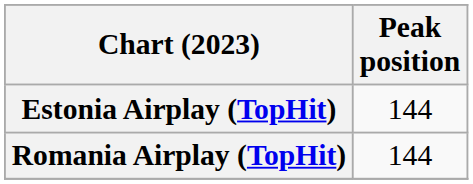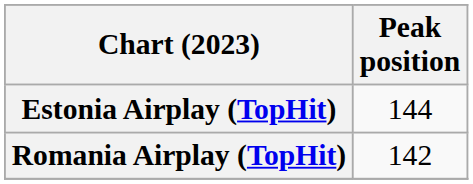Romania Airplay (TopHit) | Peak position: 144 -> 142
